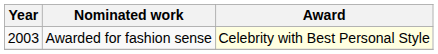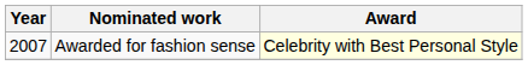Awarded for fashion sense | Year: 2003 -> 2007
